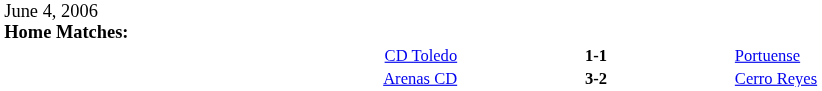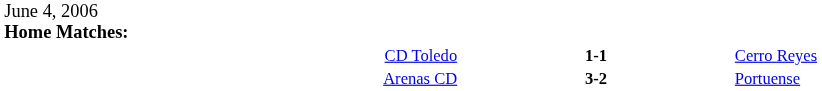CD Toledo | column 3: Portuense -> Cerro Reyes
Arenas CD | column 3: Cerro Reyes -> Portuense
